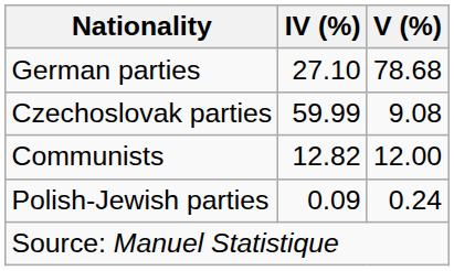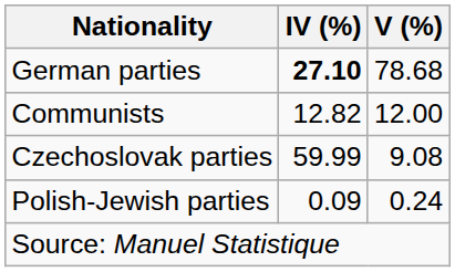German parties | IV (%): normal -> bold
rows swapped: Czechoslovak parties <-> Communists
